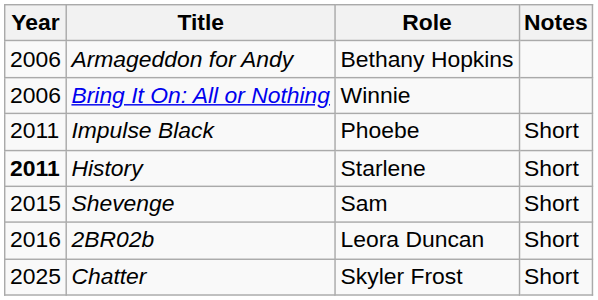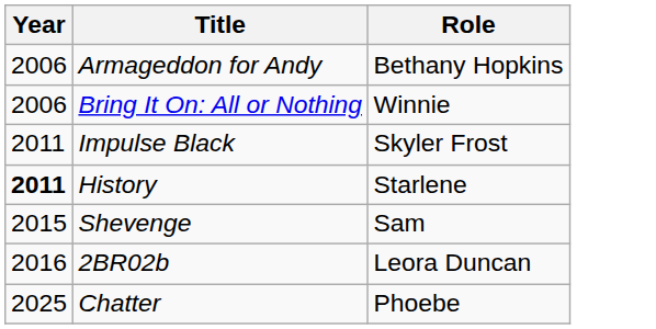- column: Notes | Short | Short | Short | Short | Short
Impulse Black | Role: Phoebe -> Skyler Frost
Chatter | Role: Skyler Frost -> Phoebe
